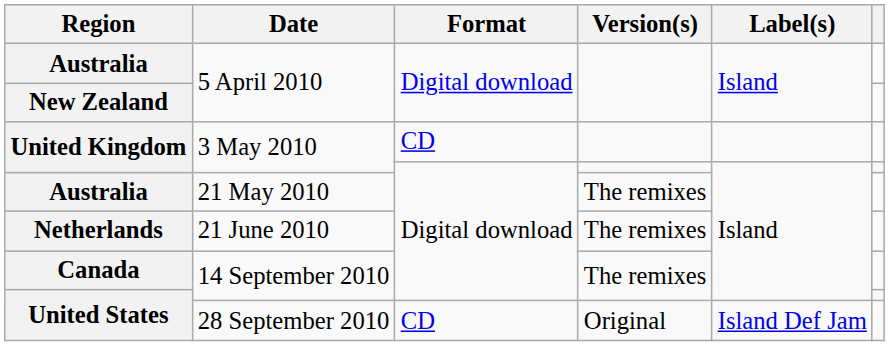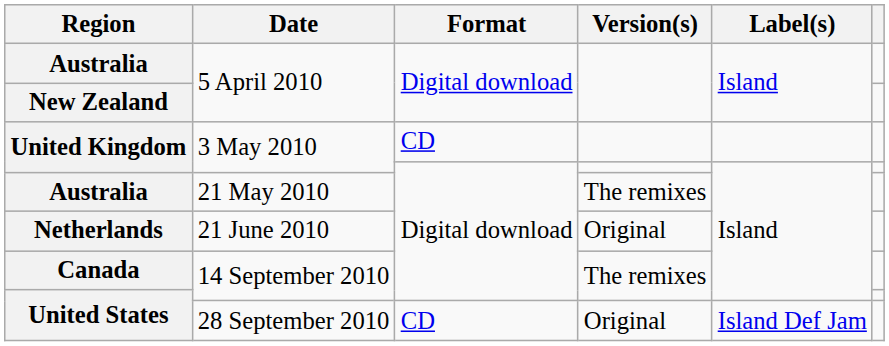Netherlands | Version(s): The remixes -> Original
